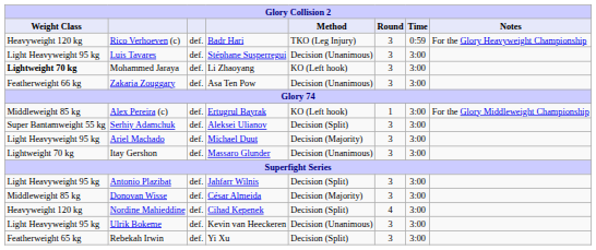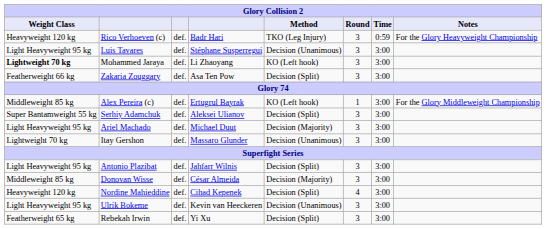Zakaria Zouggary | Method: Decision (Unanimous) -> Decision (Split)
